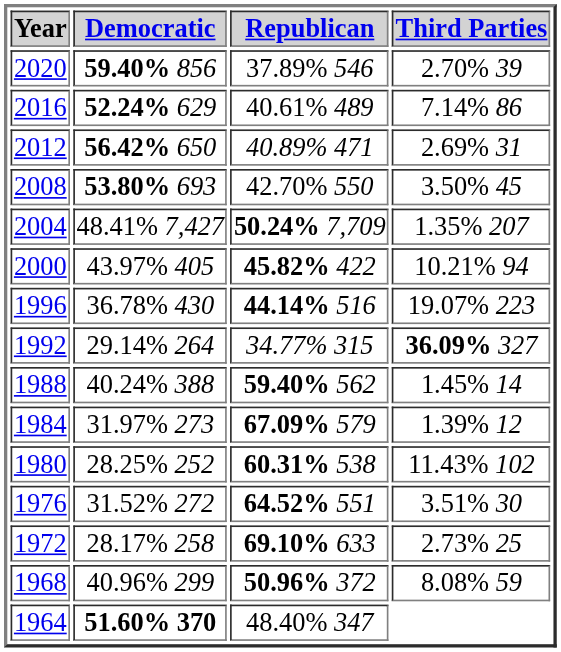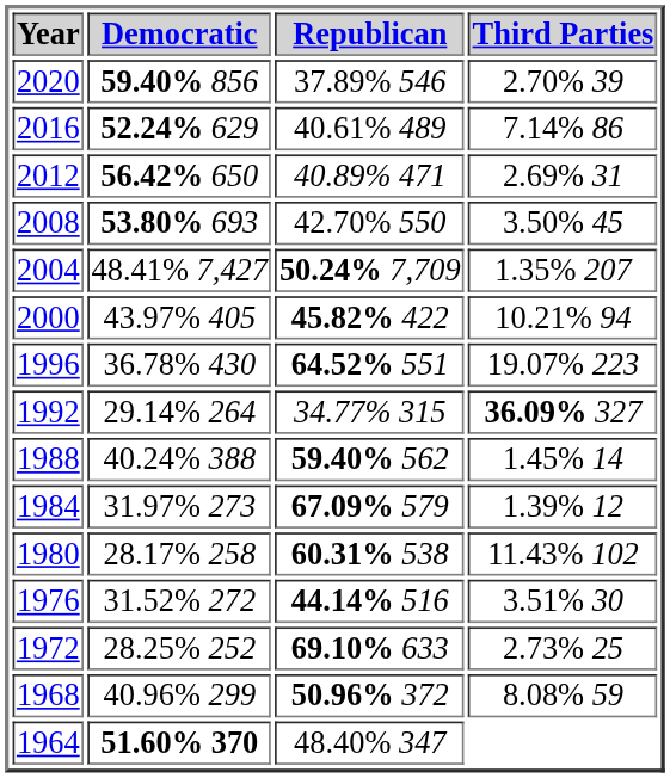1996 | Republican: 44.14% 516 -> 64.52% 551
1980 | Democratic: 28.25% 252 -> 28.17% 258
1976 | Republican: 64.52% 551 -> 44.14% 516
1972 | Democratic: 28.17% 258 -> 28.25% 252
